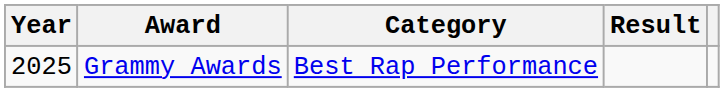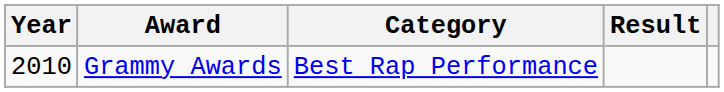Grammy Awards | Year: 2025 -> 2010
